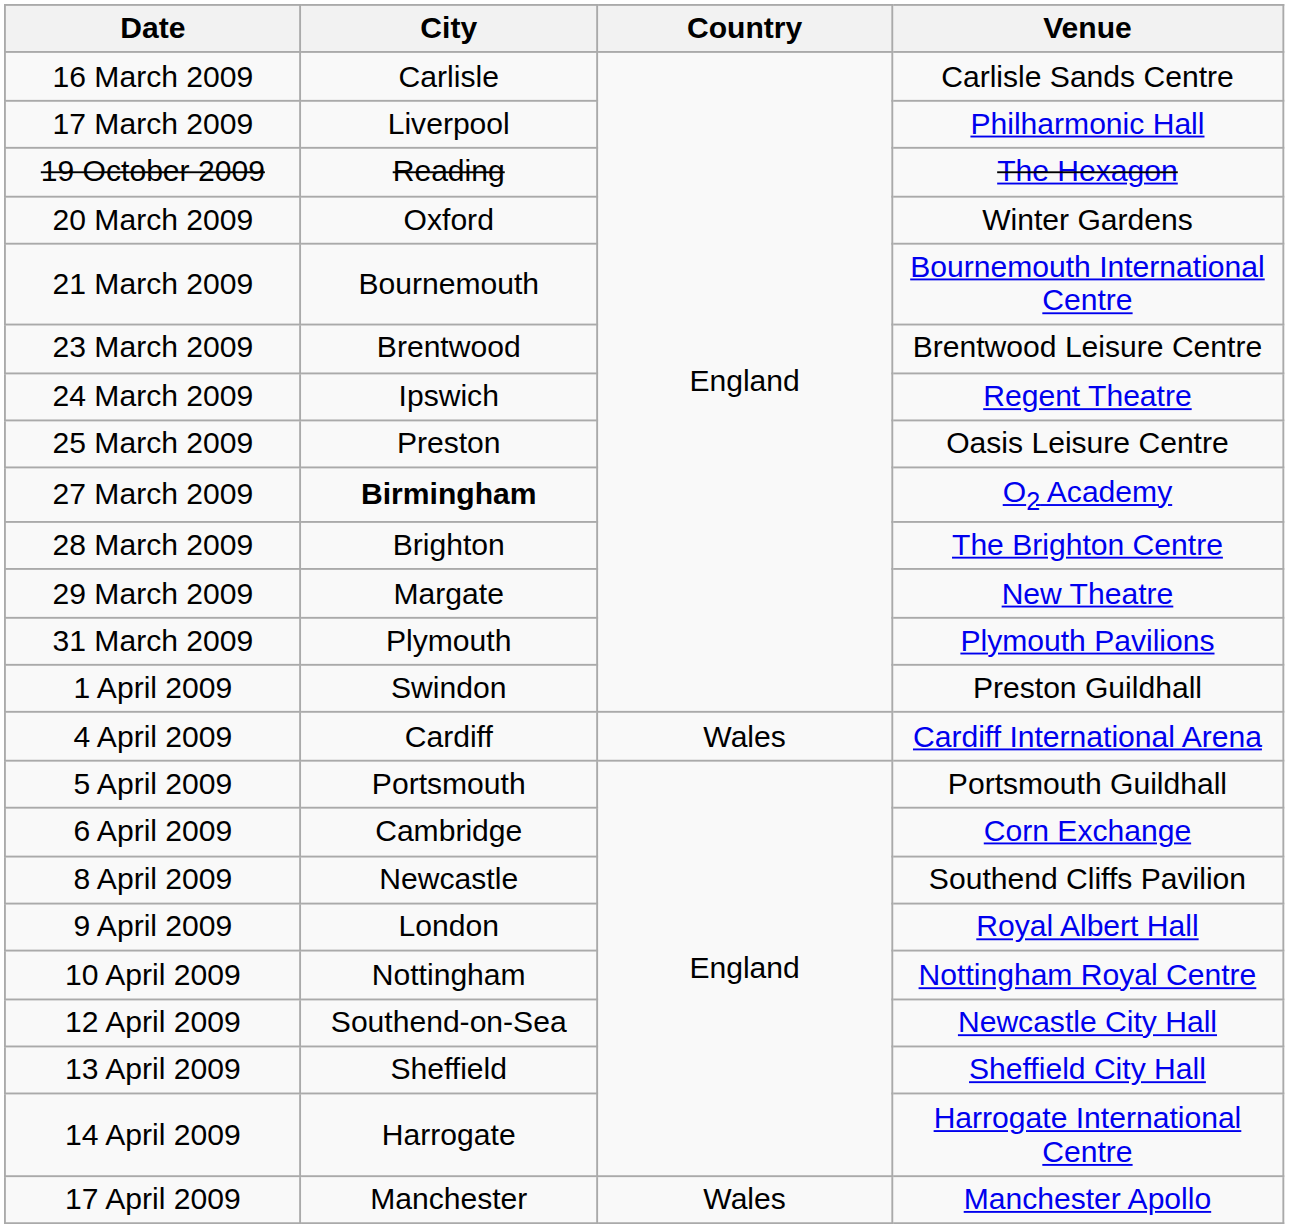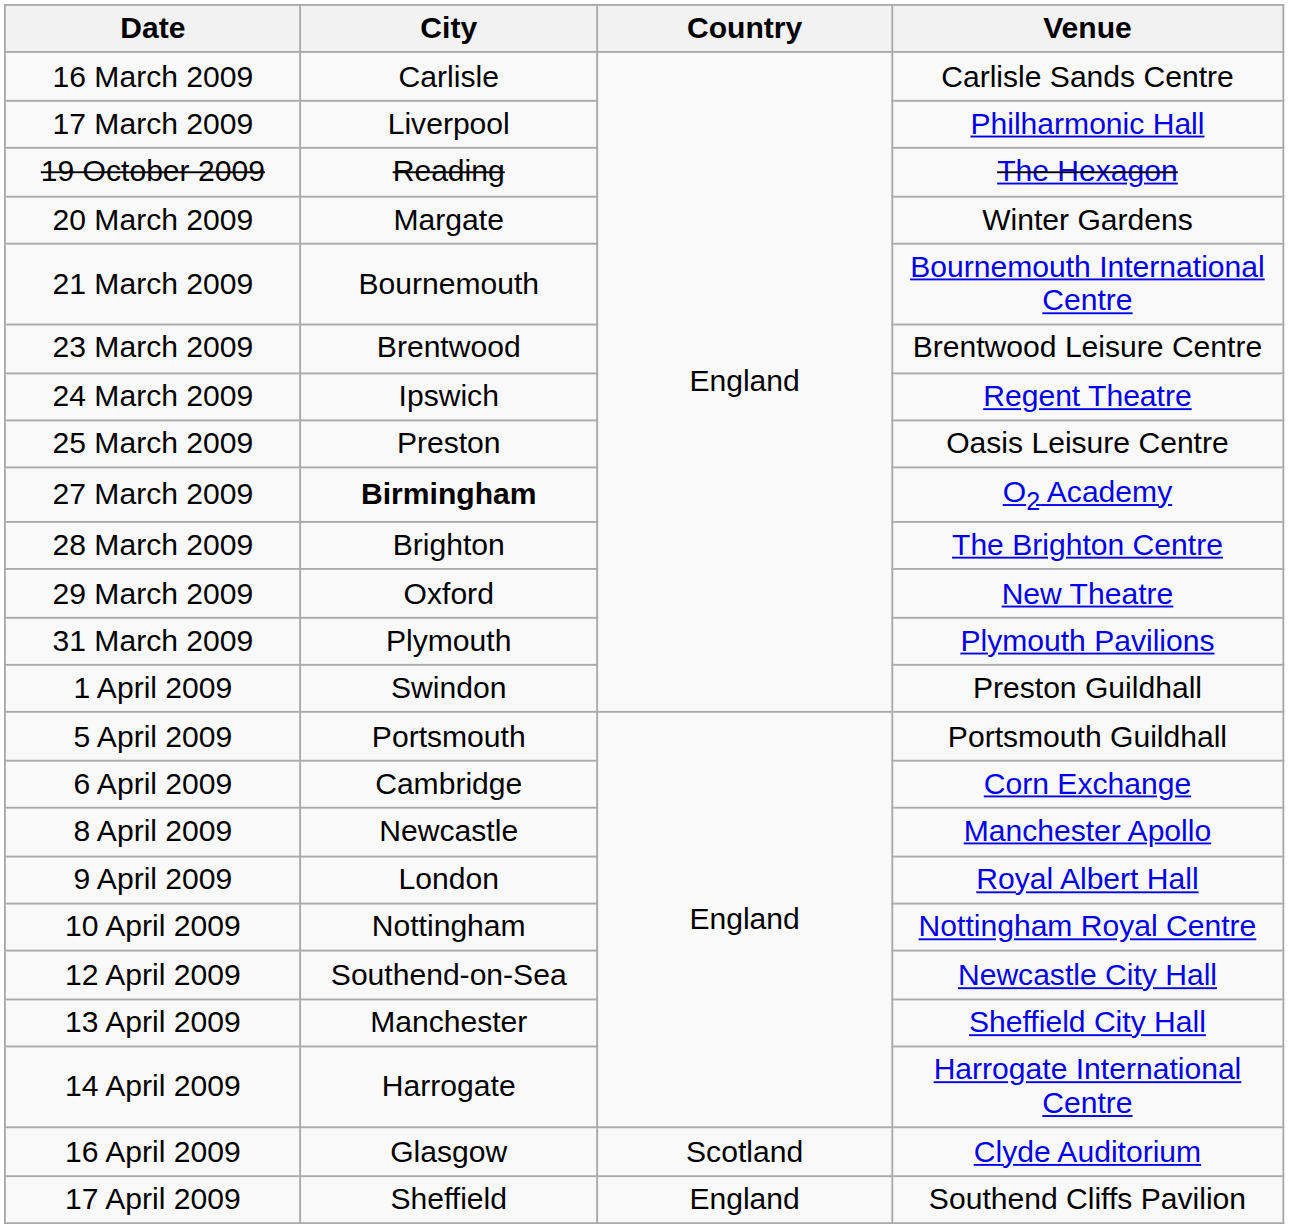20 March 2009 | City: Oxford -> Margate
29 March 2009 | City: Margate -> Oxford
- row: 4 April 2009 | Cardiff | Wales | Cardiff International Arena
8 April 2009 | Venue: Southend Cliffs Pavilion -> Manchester Apollo
13 April 2009 | City: Sheffield -> Manchester
+ row: 16 April 2009 | Glasgow | Scotland | Clyde Auditorium
17 April 2009 | City: Manchester -> Sheffield
17 April 2009 | Country: Wales -> England
17 April 2009 | Venue: Manchester Apollo -> Southend Cliffs Pavilion
